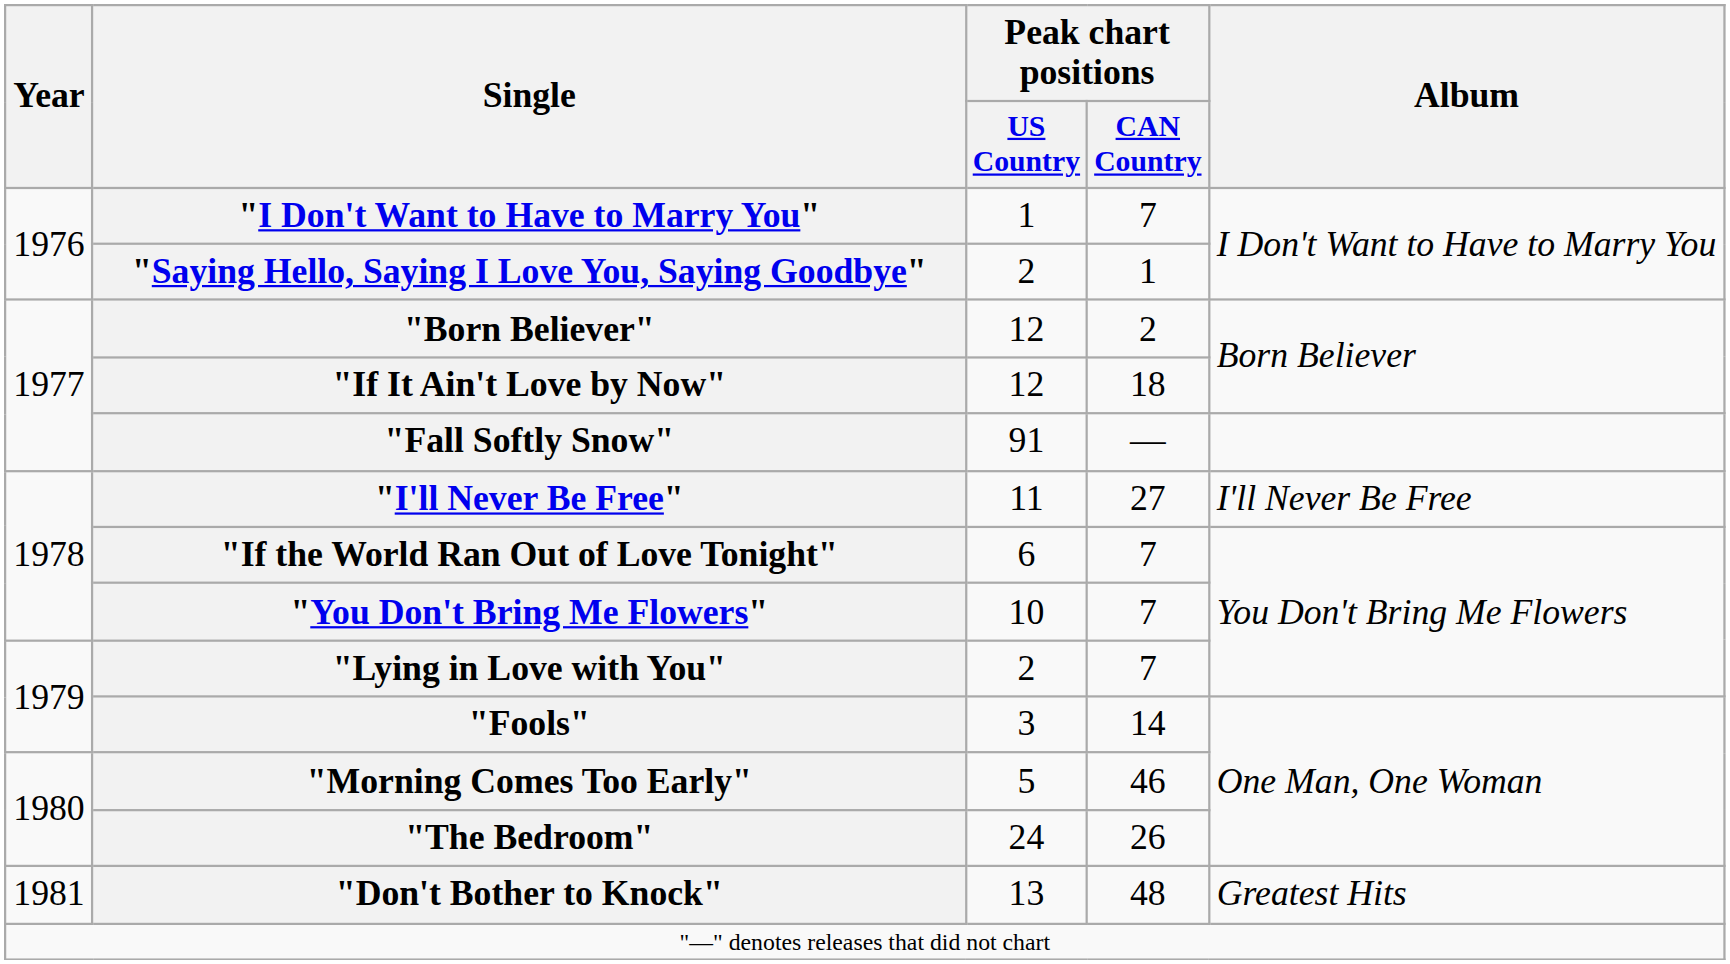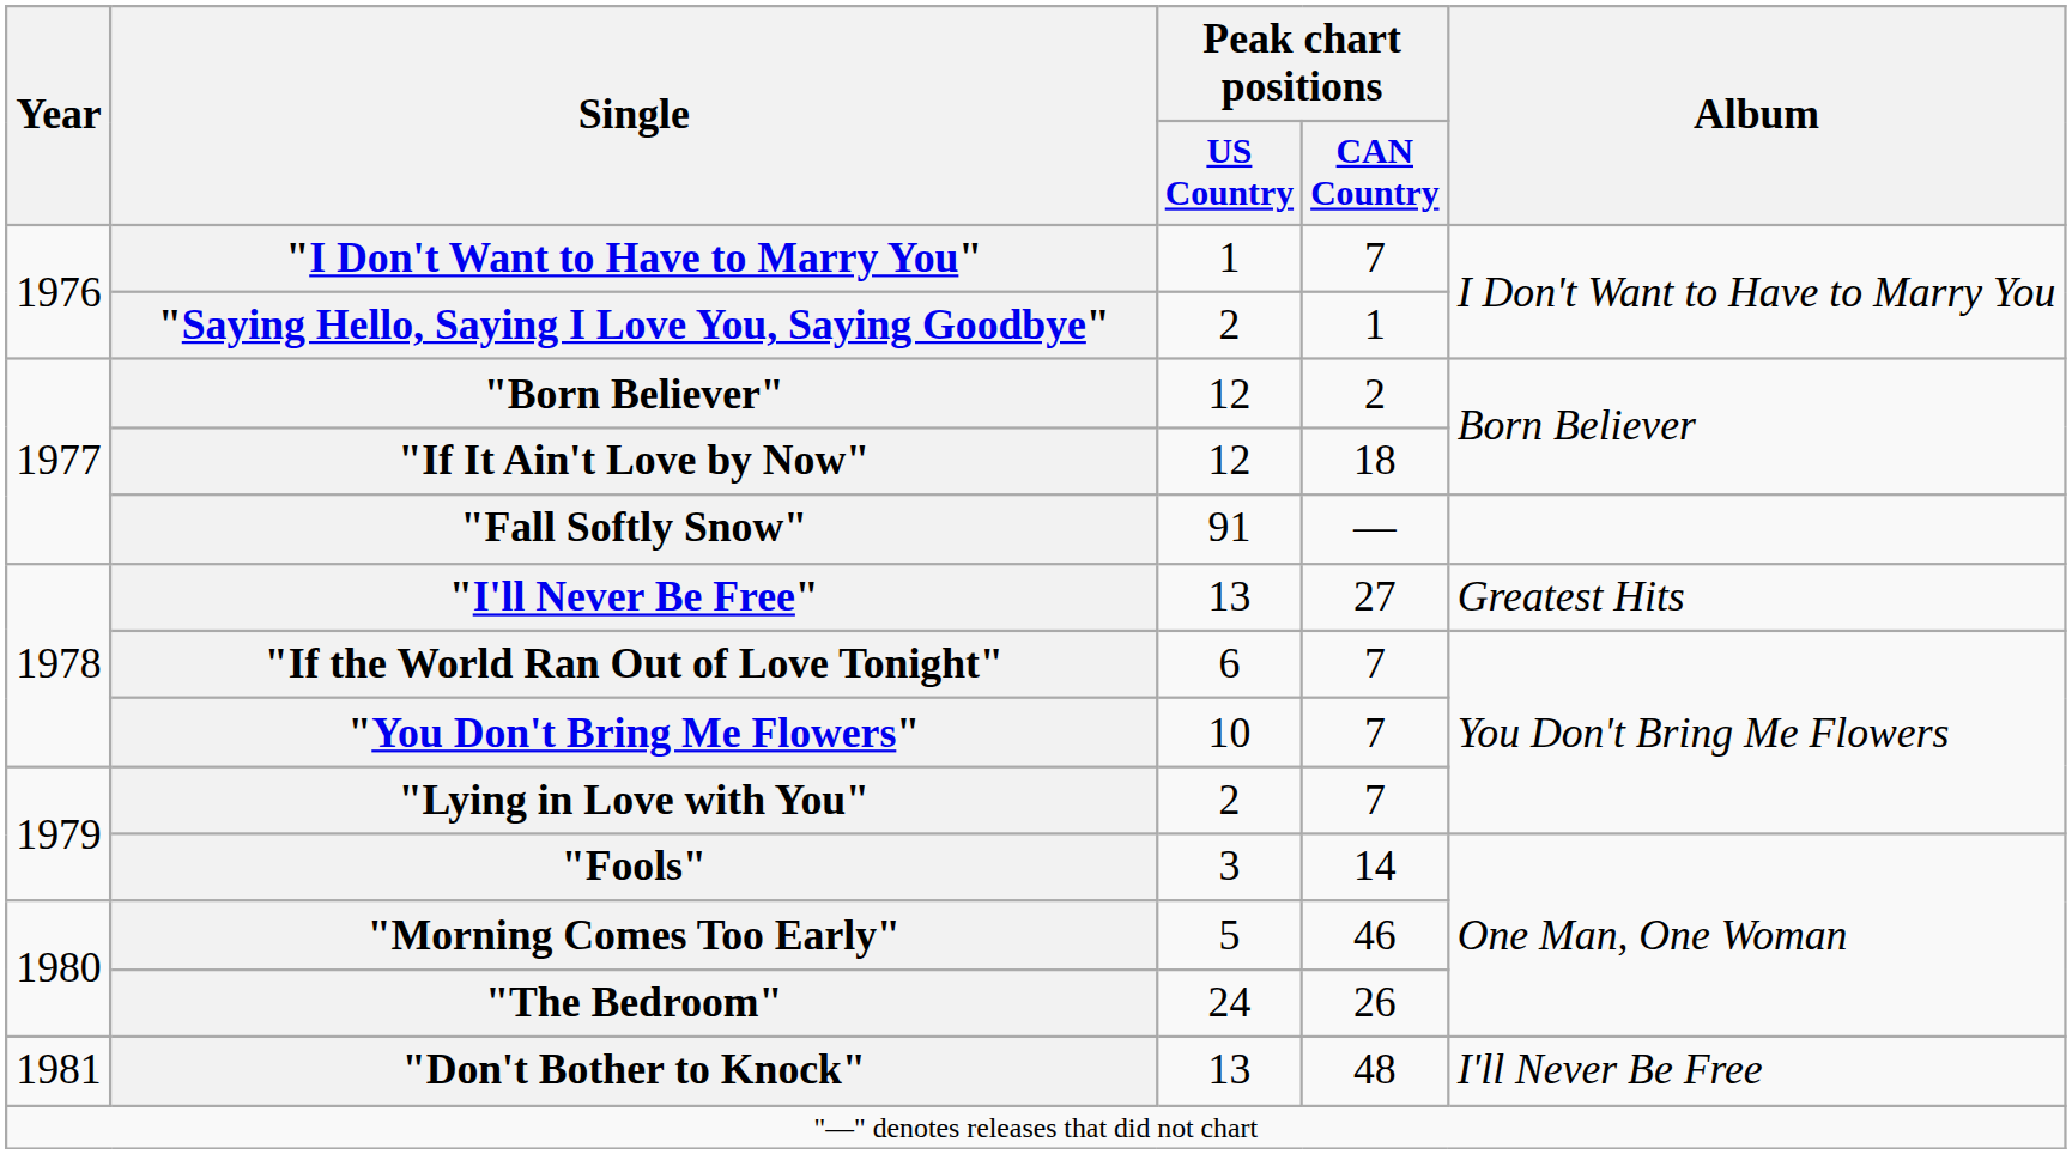"I'll Never Be Free" | Peak chart positions / US Country: 11 -> 13
"I'll Never Be Free" | Album: I'll Never Be Free -> Greatest Hits
"Don't Bother to Knock" | Album: Greatest Hits -> I'll Never Be Free
